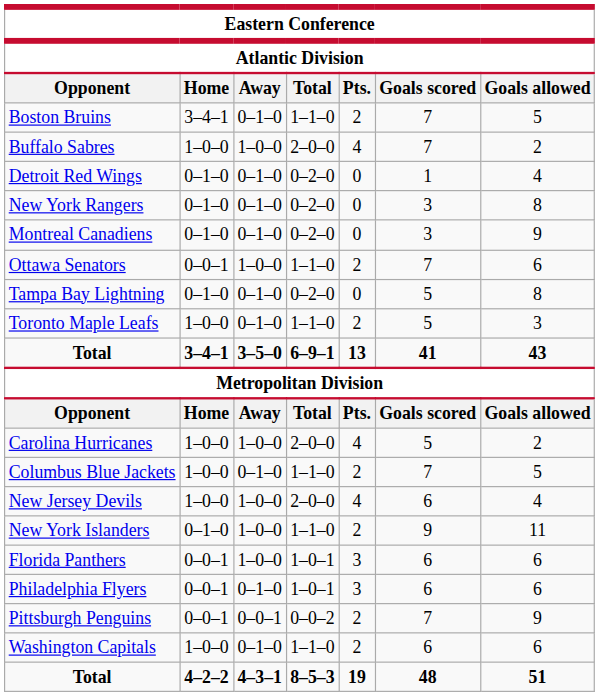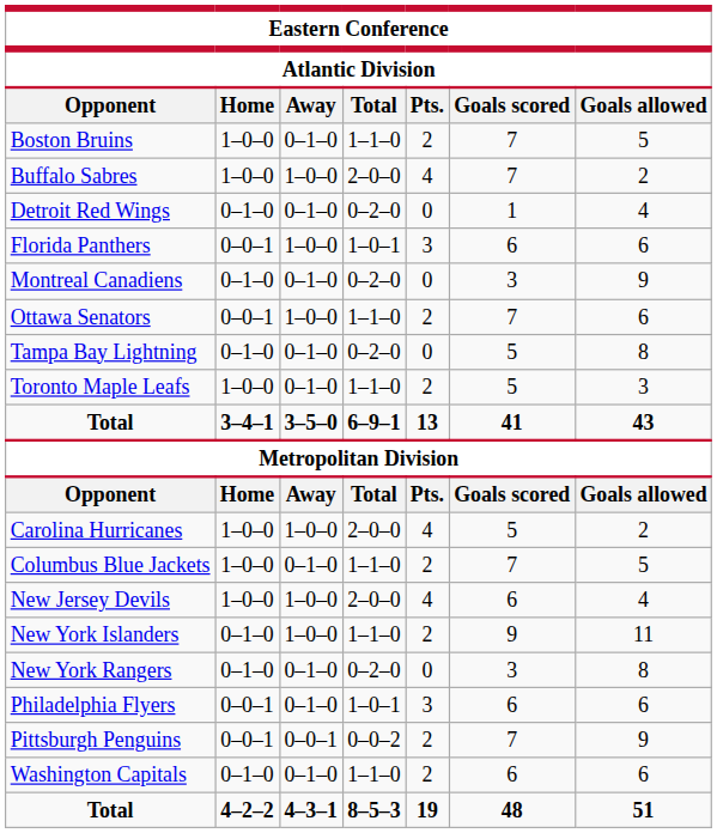Boston Bruins | column 2: 3–4–1 -> 1–0–0
rows swapped: Florida Panthers <-> New York Rangers
Washington Capitals | column 2: 1–0–0 -> 0–1–0
